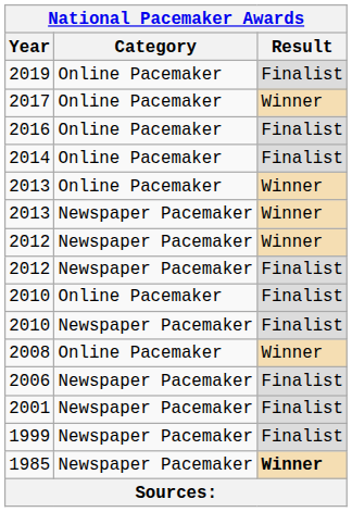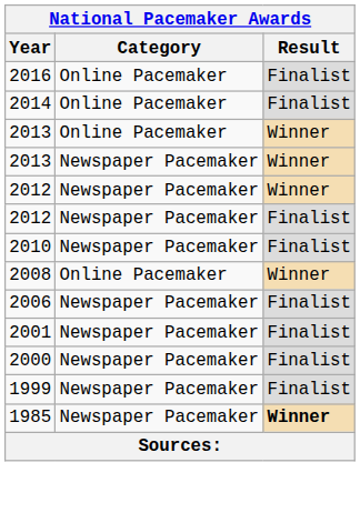- row: 2019 | Online Pacemaker | Finalist
- row: 2017 | Online Pacemaker | Winner
- row: 2010 | Online Pacemaker | Finalist
+ row: 2000 | Newspaper Pacemaker | Finalist
